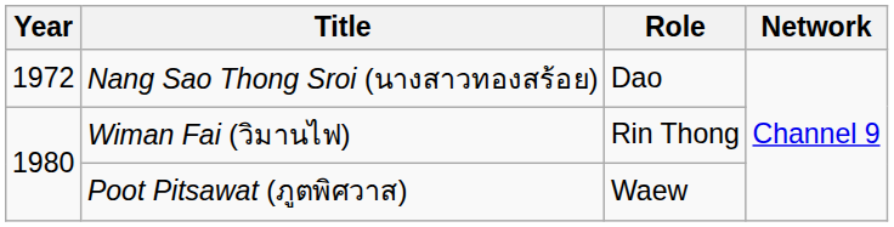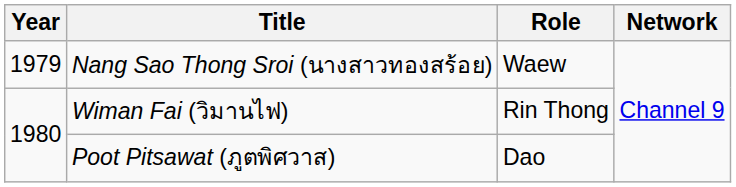Nang Sao Thong Sroi (นางสาวทองสร้อย) | Year: 1972 -> 1979
Nang Sao Thong Sroi (นางสาวทองสร้อย) | Role: Dao -> Waew
Poot Pitsawat (ภูตพิศวาส) | Role: Waew -> Dao
